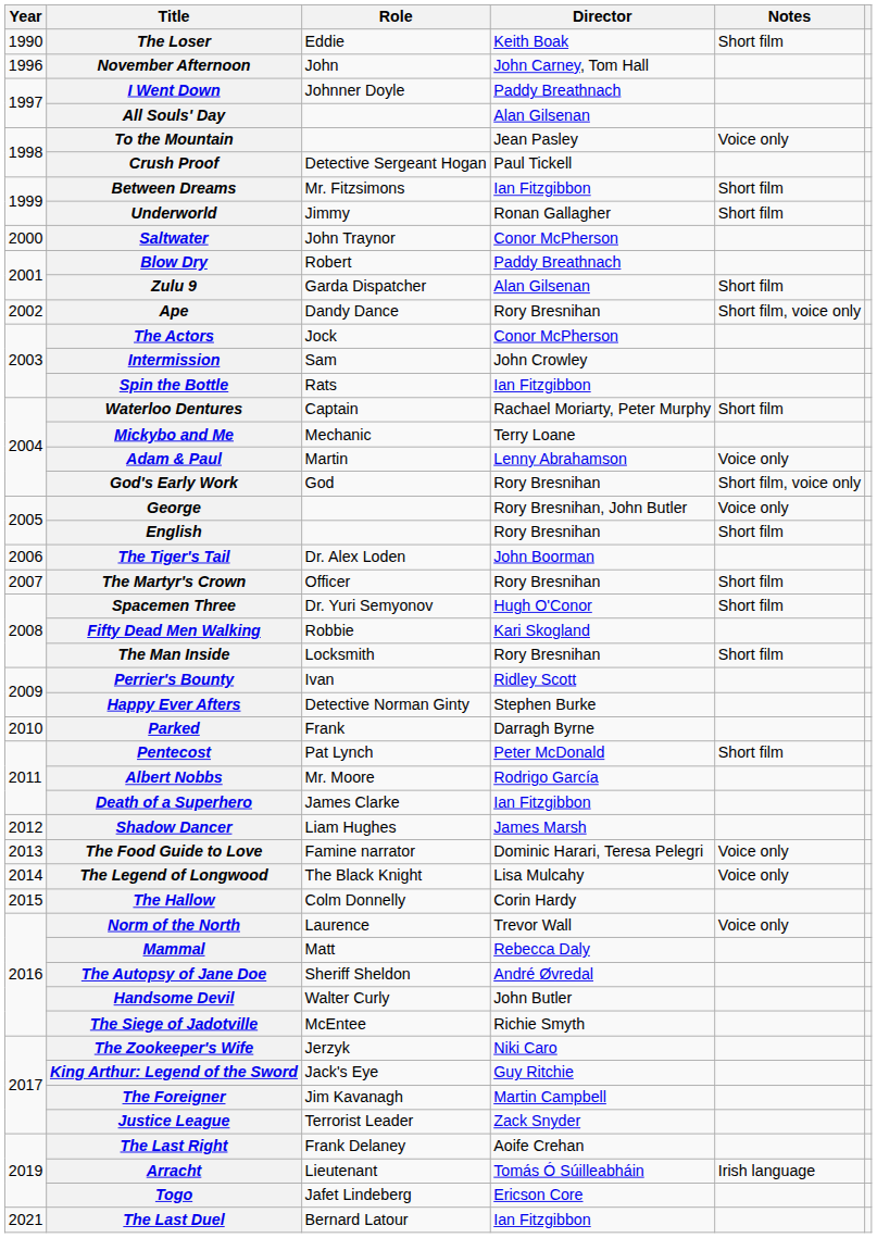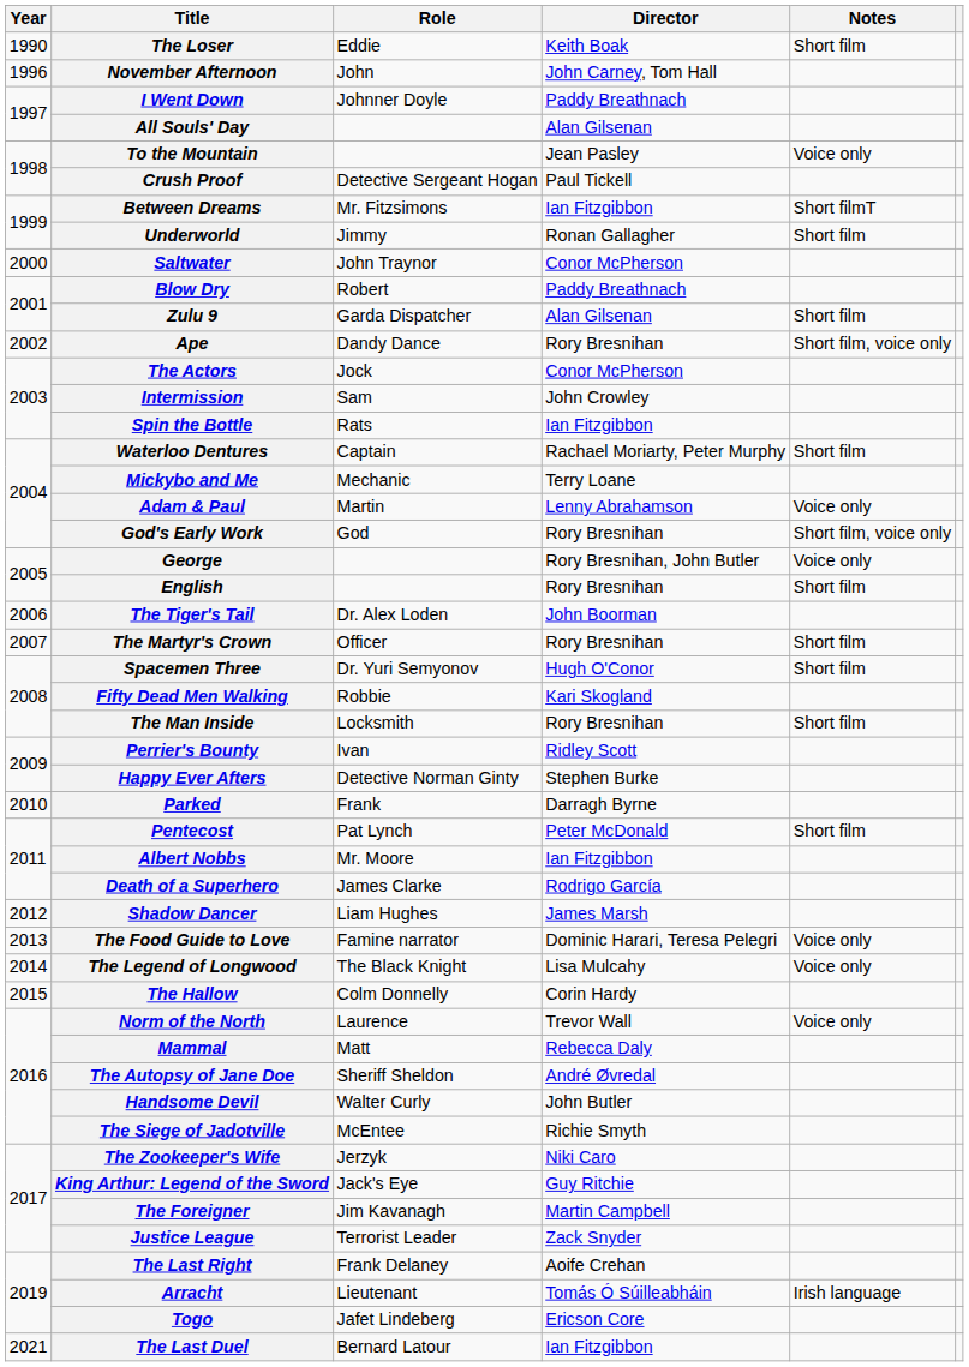Between Dreams | Notes: Short film -> Short filmT
Albert Nobbs | Director: Rodrigo García -> Ian Fitzgibbon
Death of a Superhero | Director: Ian Fitzgibbon -> Rodrigo García
